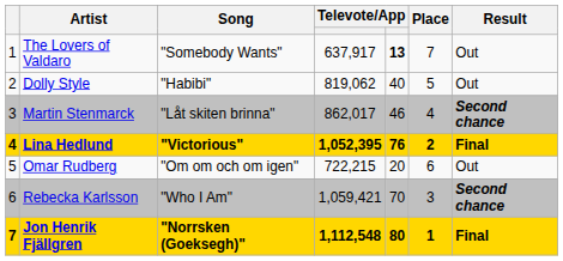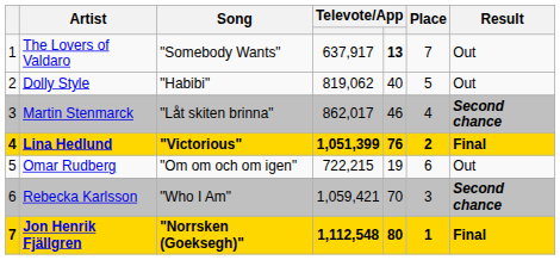Lina Hedlund | column 4: 1,052,395 -> 1,051,399
Omar Rudberg | column 5: 20 -> 19
